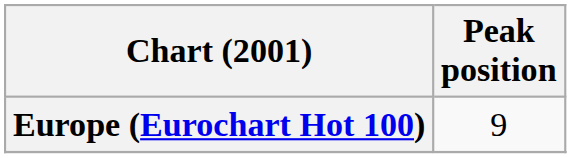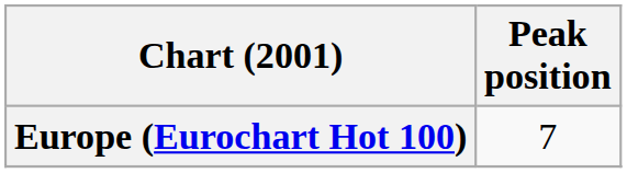Europe (Eurochart Hot 100) | Peak position: 9 -> 7
